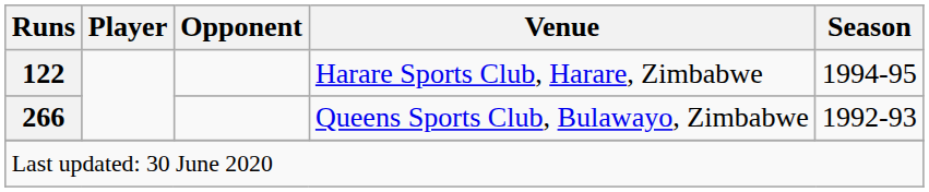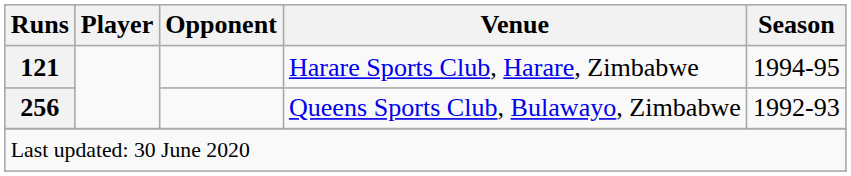Harare Sports Club, Harare, Zimbabwe | Runs: 122 -> 121
Queens Sports Club, Bulawayo, Zimbabwe | Runs: 266 -> 256
